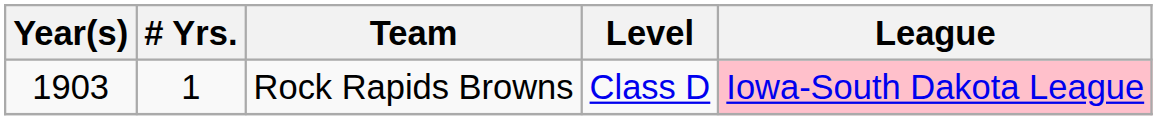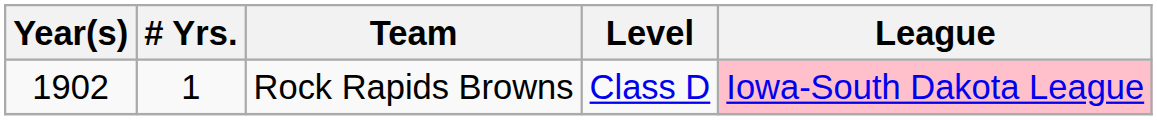Rock Rapids Browns | Year(s): 1903 -> 1902
